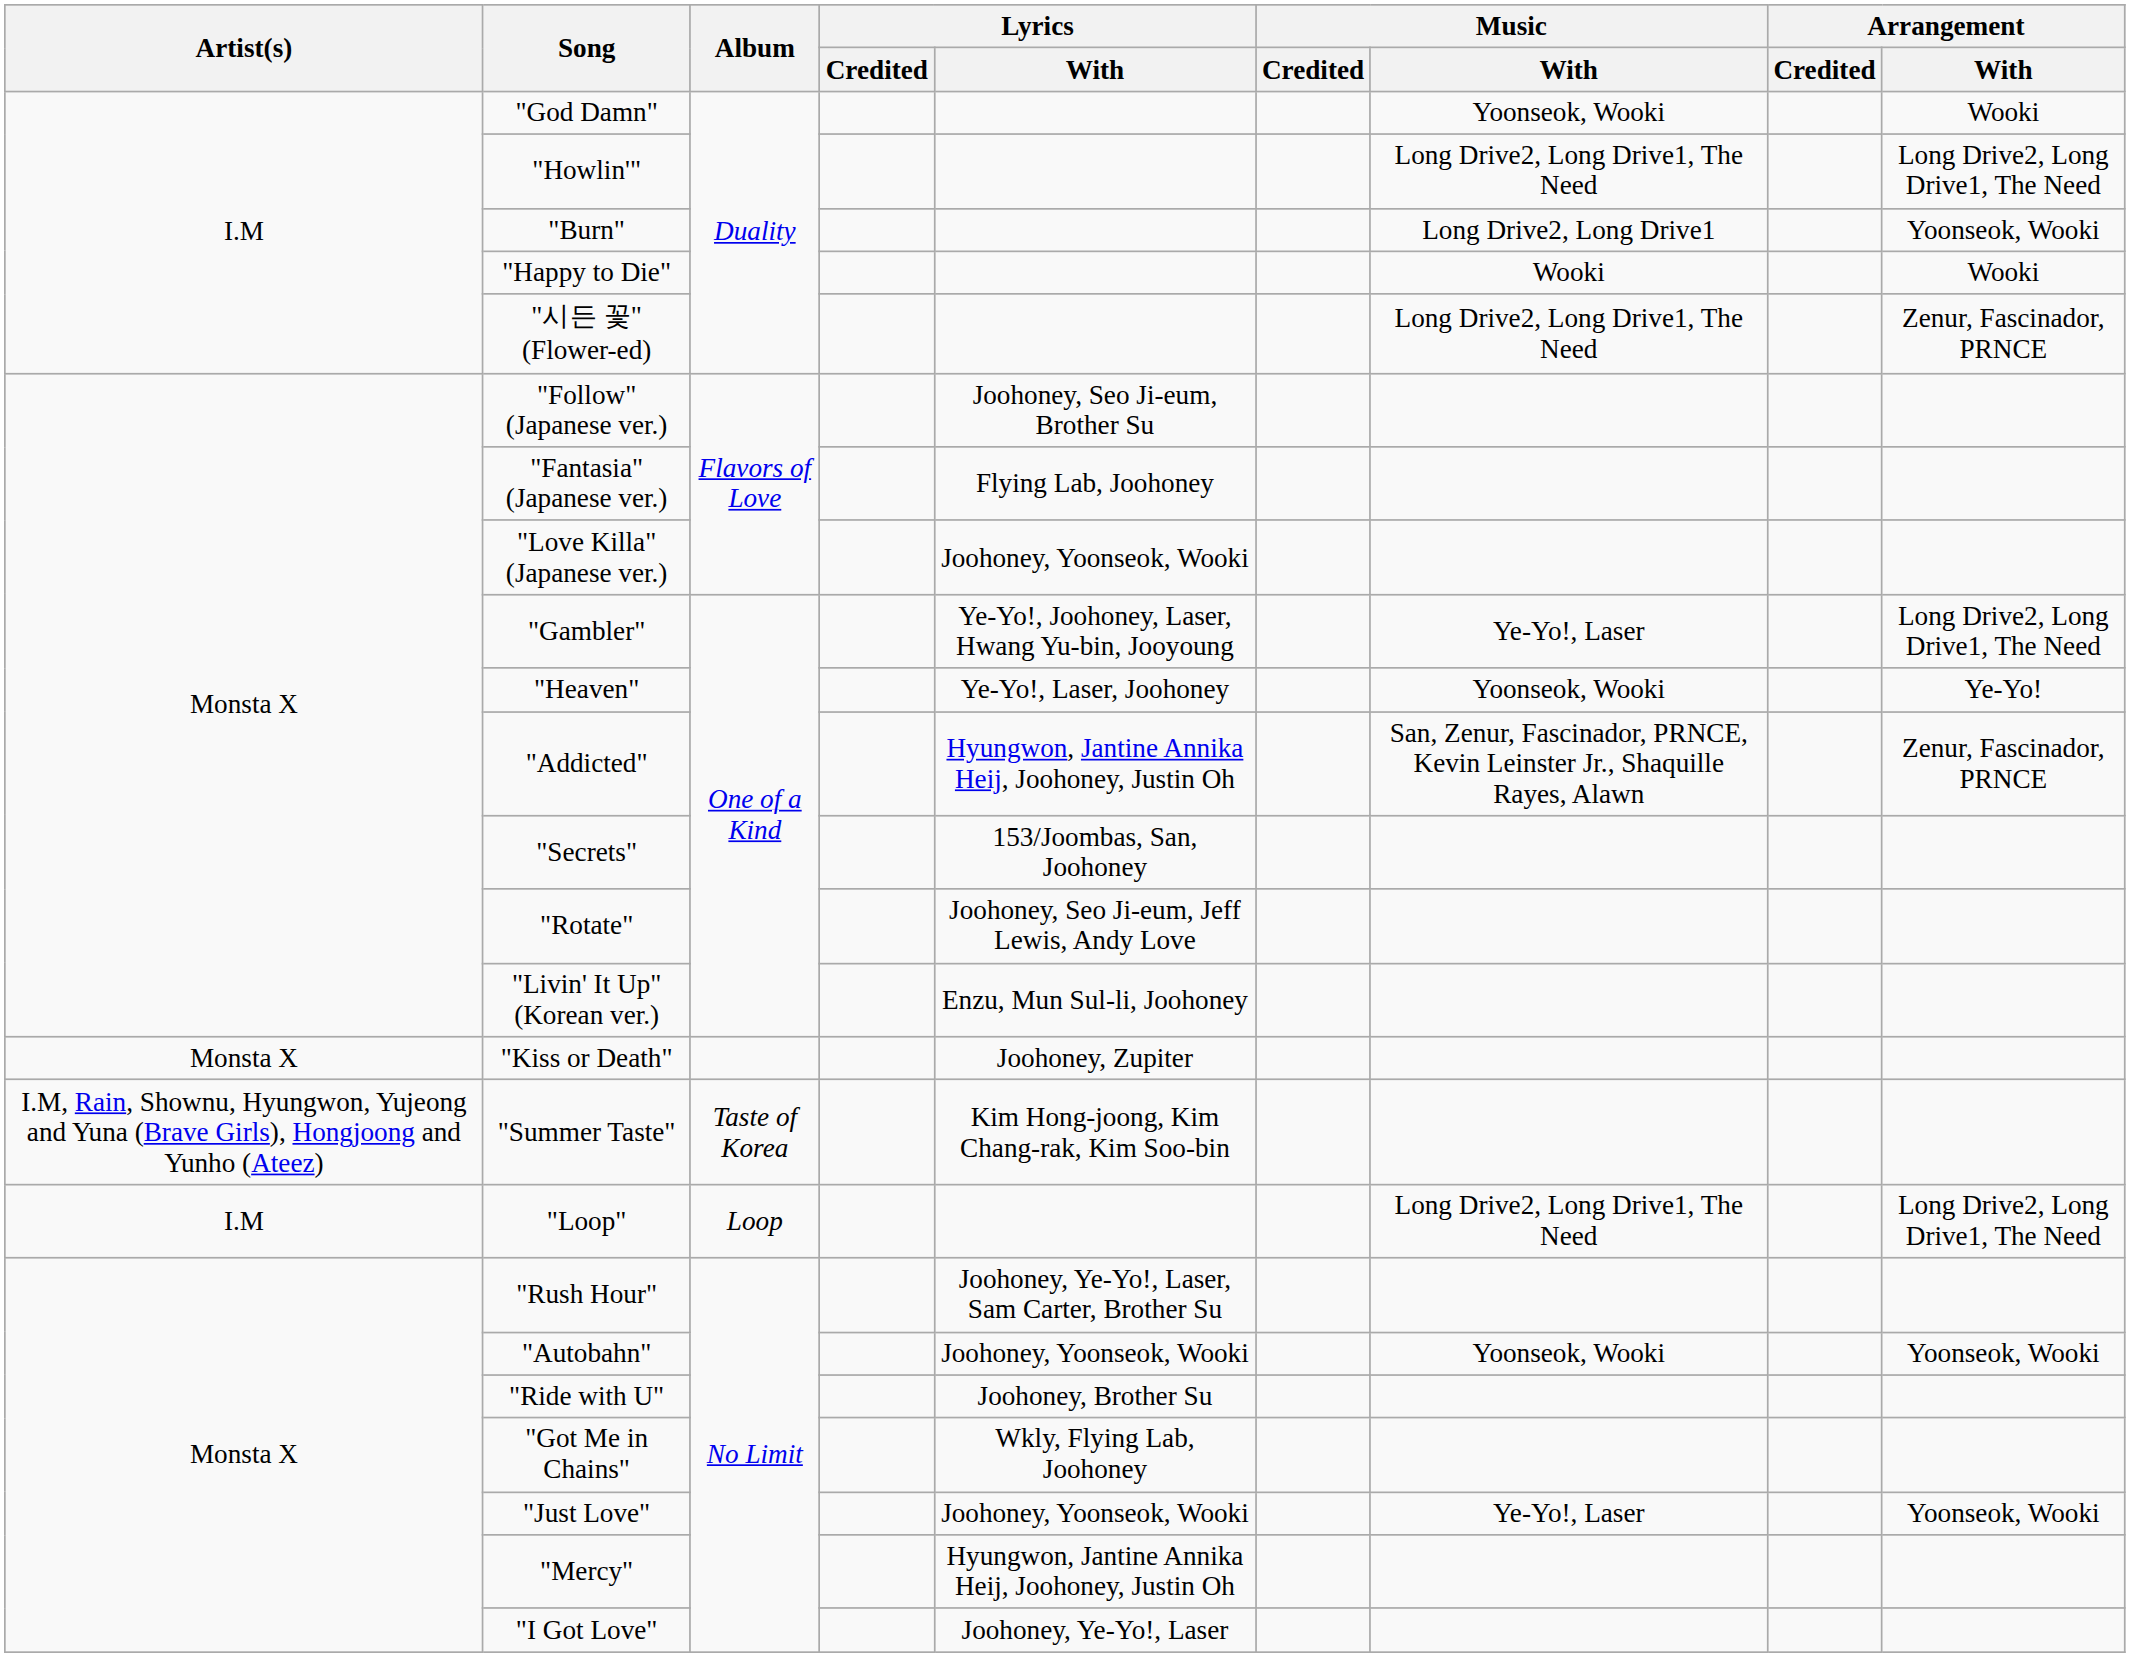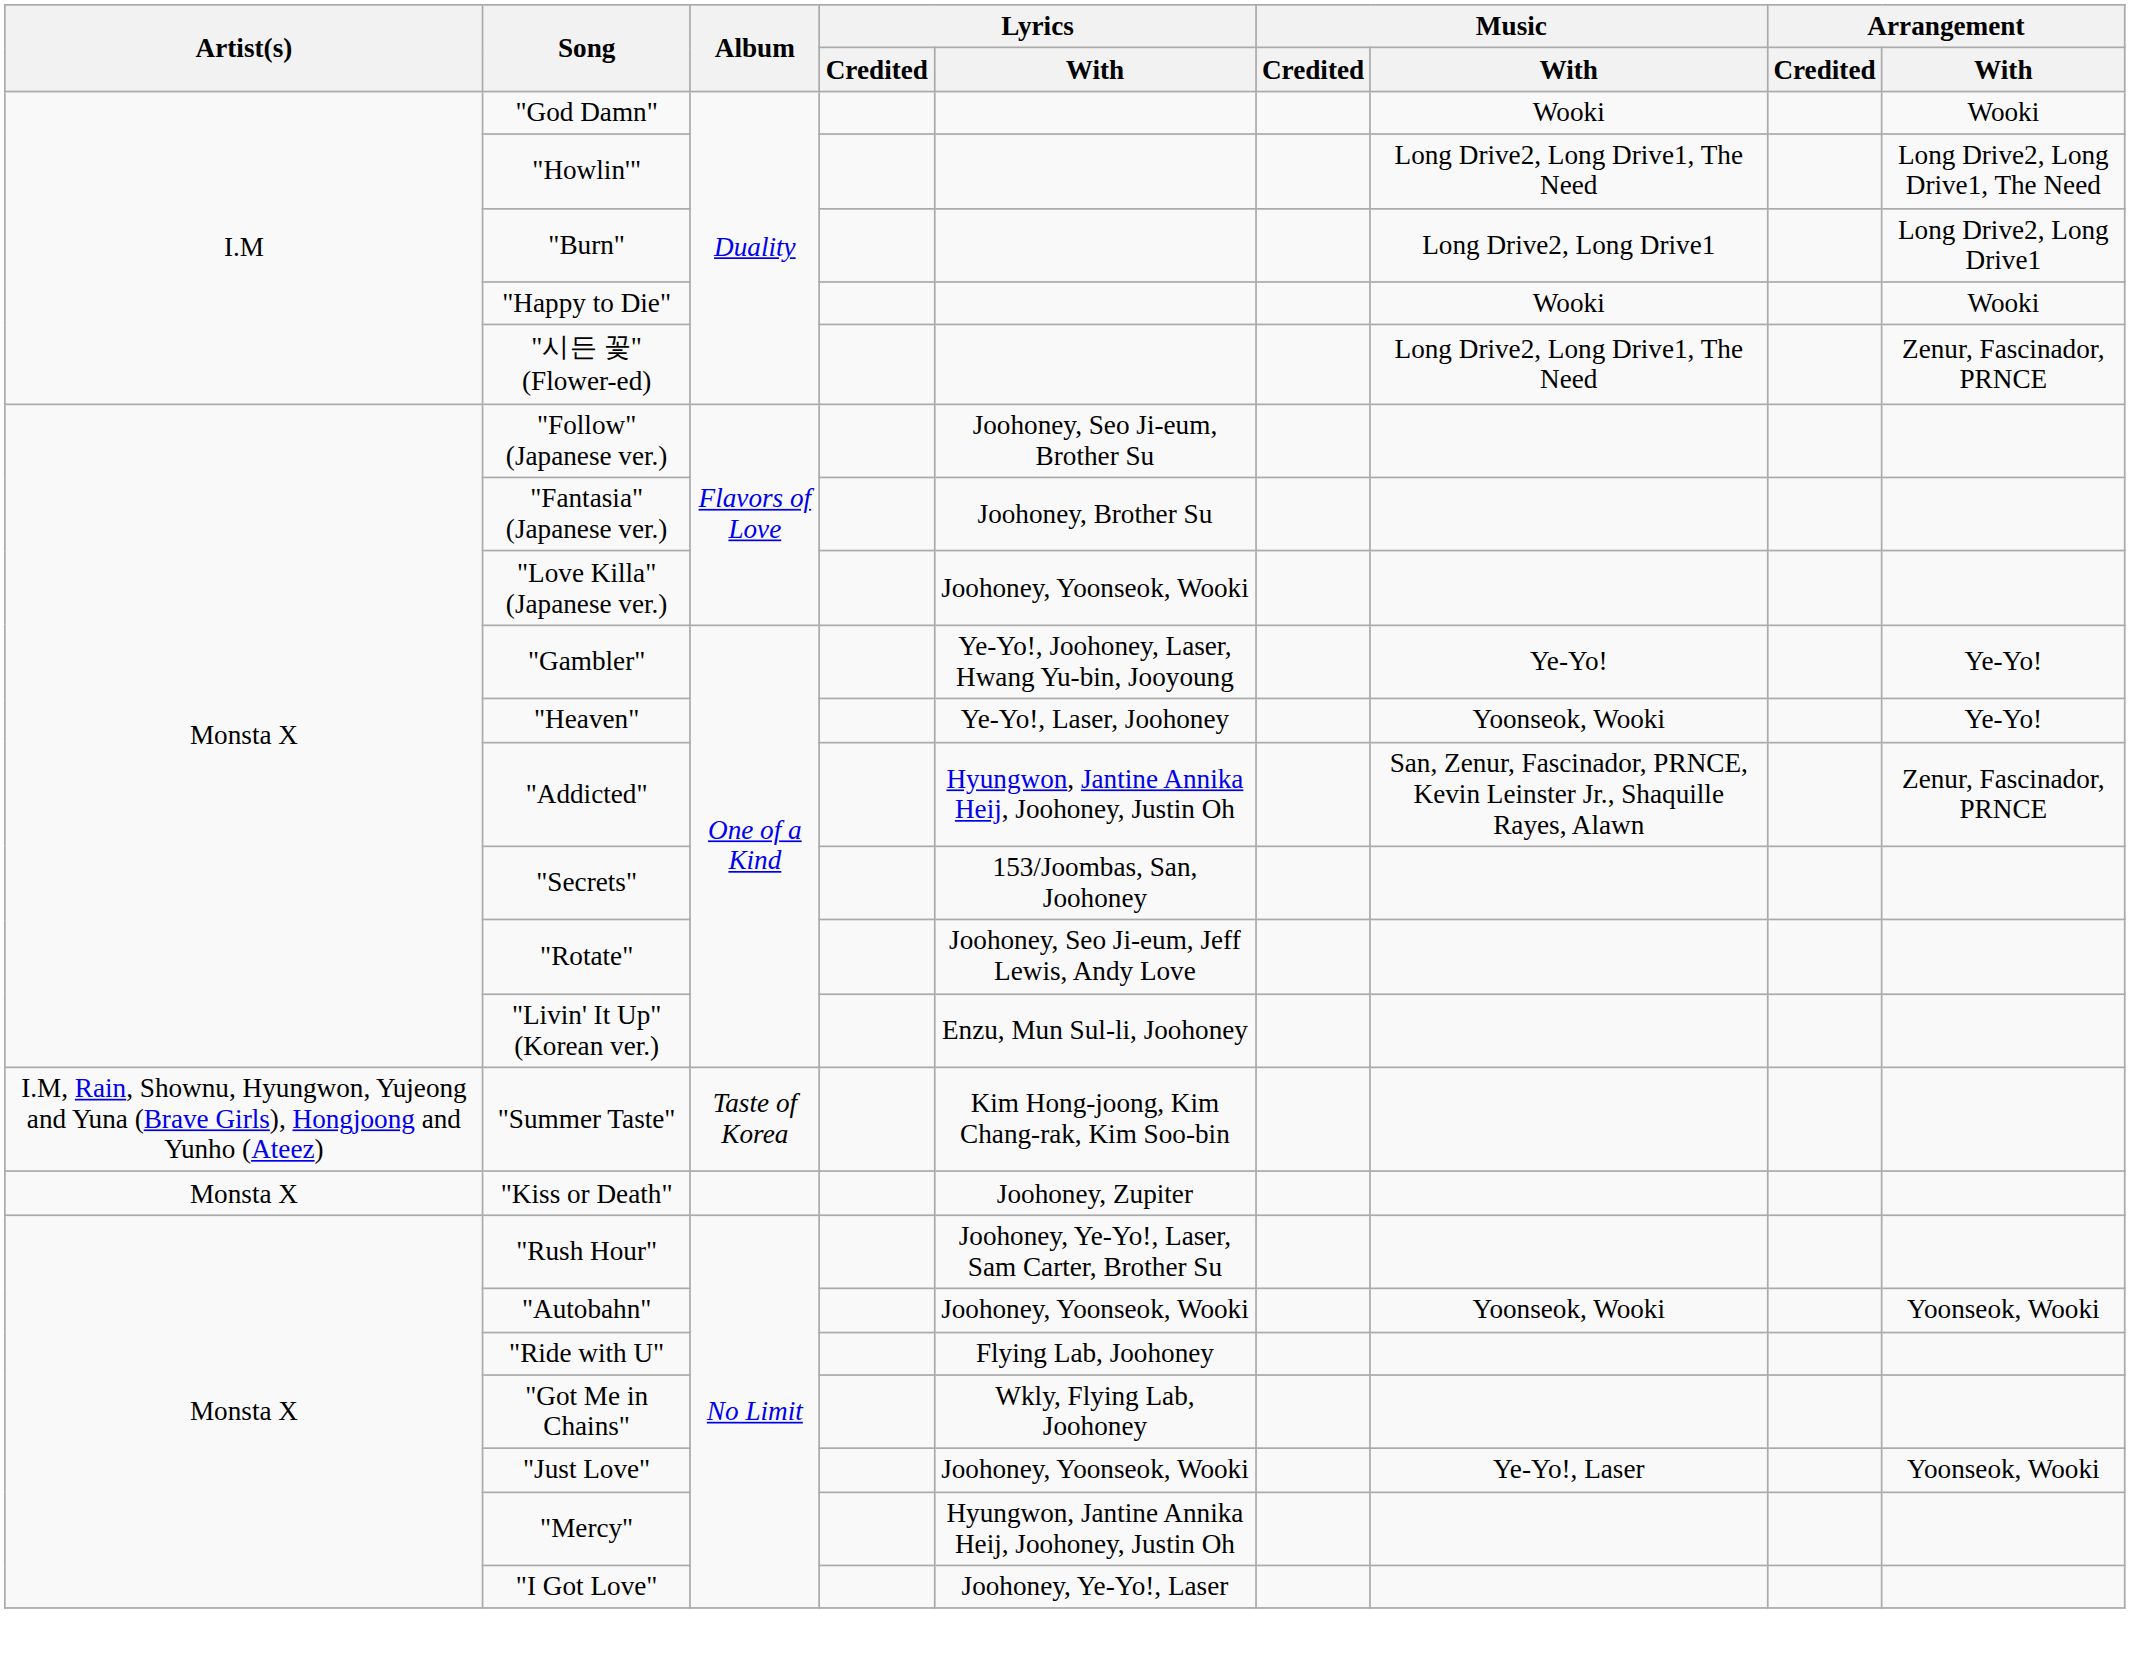"God Damn" | Music / With: Yoonseok, Wooki -> Wooki
"Burn" | Arrangement / With: Yoonseok, Wooki -> Long Drive2, Long Drive1
"Fantasia" (Japanese ver.) | Lyrics / With: Flying Lab, Joohoney -> Joohoney, Brother Su
"Gambler" | Music / With: Ye-Yo!, Laser -> Ye-Yo!
"Gambler" | Arrangement / With: Long Drive2, Long Drive1, The Need -> Ye-Yo!
rows swapped: "Summer Taste" <-> "Kiss or Death"
- row: I.M | "Loop" | Loop | Long Drive2, Long Drive1, The Need | Long Drive2, Long Drive1, The Need
"Ride with U" | Lyrics / With: Joohoney, Brother Su -> Flying Lab, Joohoney
